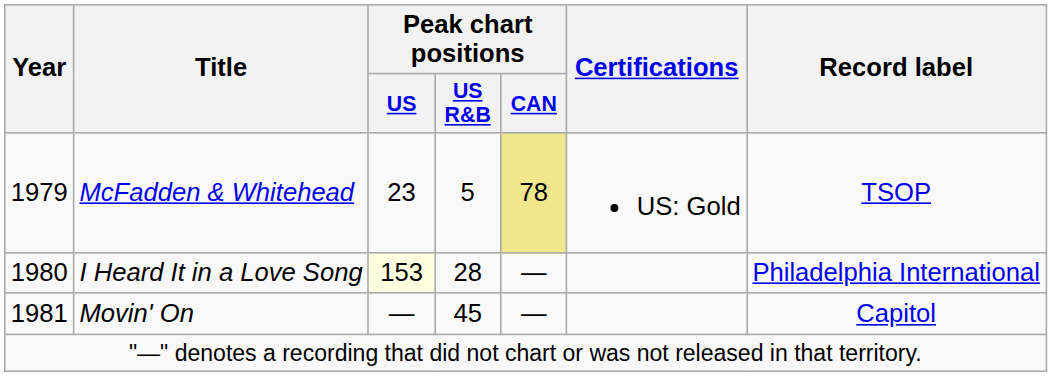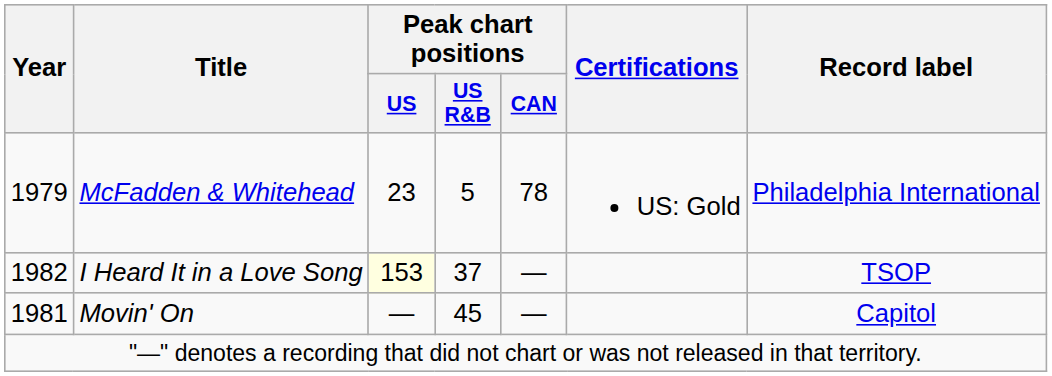McFadden & Whitehead | Peak chart positions / CAN: khaki background -> no background
McFadden & Whitehead | Record label: TSOP -> Philadelphia International
I Heard It in a Love Song | Year: 1980 -> 1982
I Heard It in a Love Song | Peak chart positions / US R&B: 28 -> 37
I Heard It in a Love Song | Record label: Philadelphia International -> TSOP
